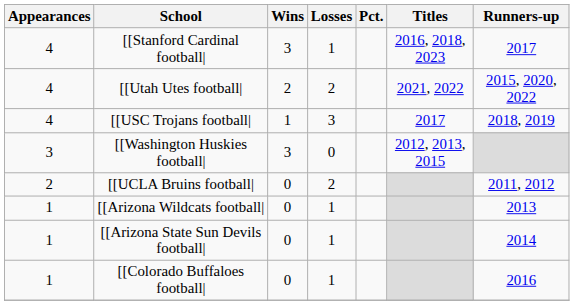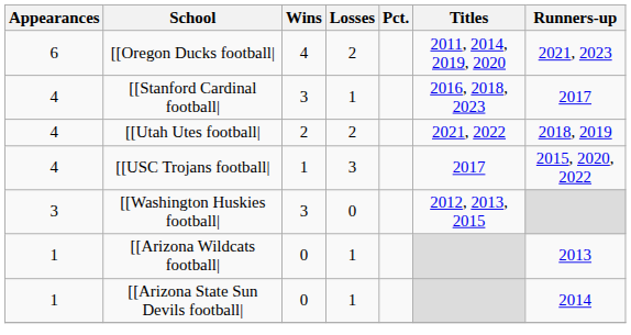+ row: 6 | [[Oregon Ducks football| | 4 | 2 | 2011, 2014, 2019, 2020 | 2021, 2023
[[Utah Utes football| | Runners-up: 2015, 2020, 2022 -> 2018, 2019
[[USC Trojans football| | Runners-up: 2018, 2019 -> 2015, 2020, 2022
- row: 2 | [[UCLA Bruins football| | 0 | 2 | 2011, 2012
- row: 1 | [[Colorado Buffaloes football| | 0 | 1 | 2016
